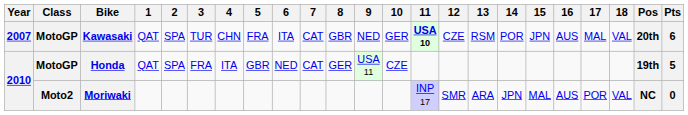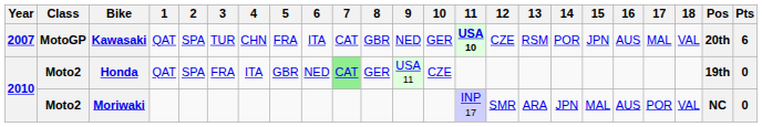Honda | Class: MotoGP -> Moto2
Honda | 7: no background -> lightgreen background
Honda | Pts: 5 -> 0
